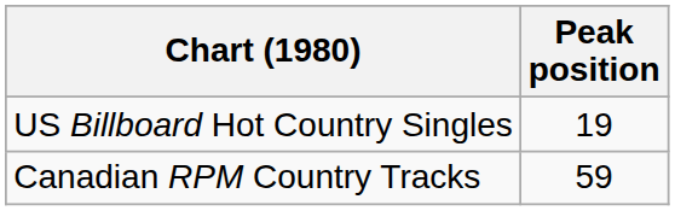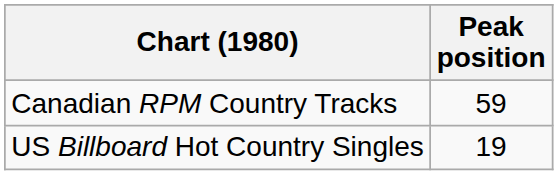rows swapped: US Billboard Hot Country Singles <-> Canadian RPM Country Tracks
